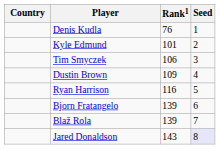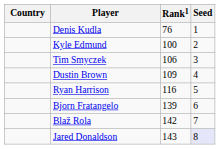Kyle Edmund | Rank1: 101 -> 100
Blaž Rola | Rank1: 139 -> 142
